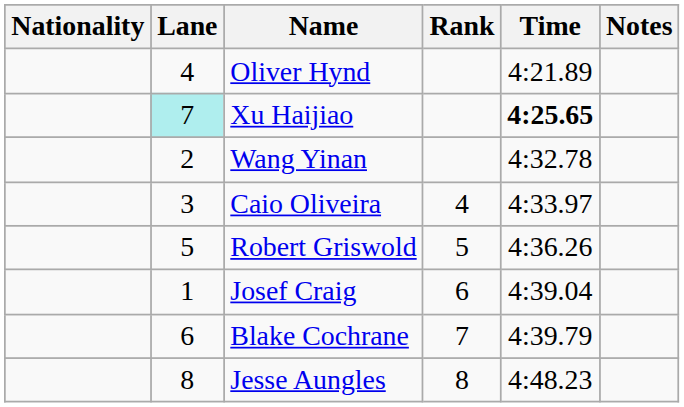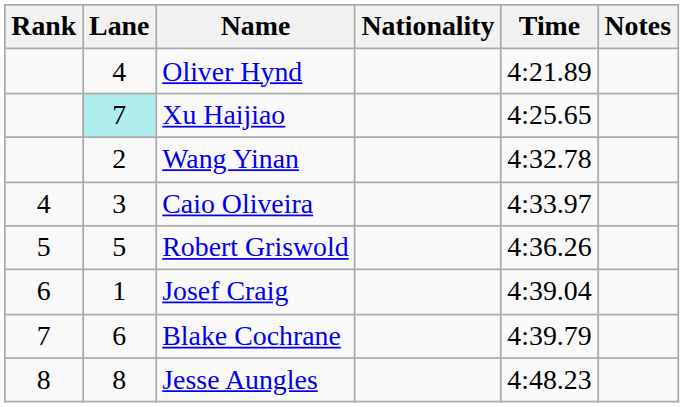columns swapped: Rank <-> Nationality
Xu Haijiao | Time: bold -> normal
